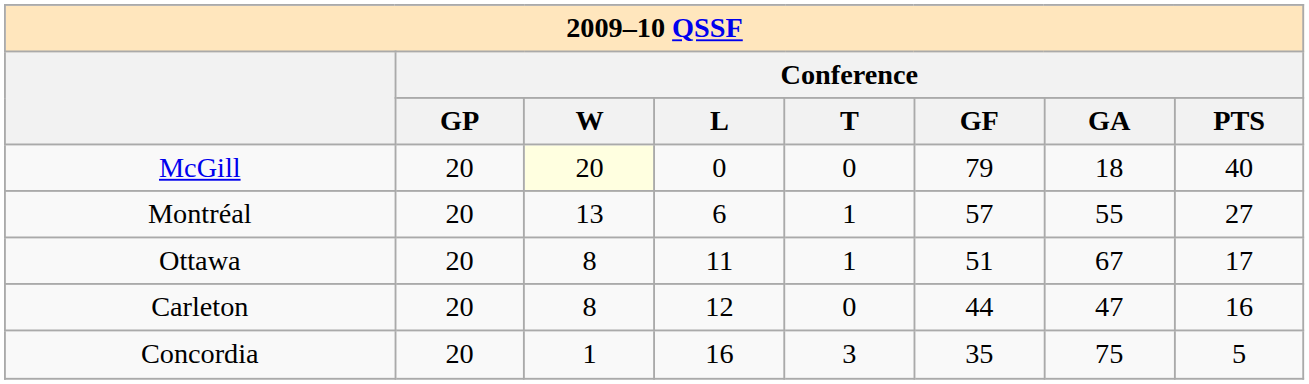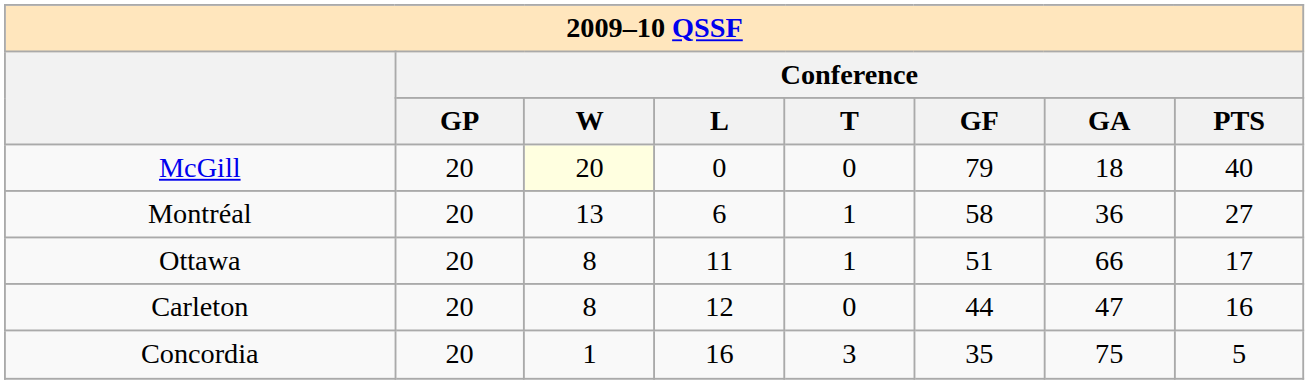Montréal | Conference / GF: 57 -> 58
Montréal | Conference / GA: 55 -> 36
Ottawa | Conference / GA: 67 -> 66
